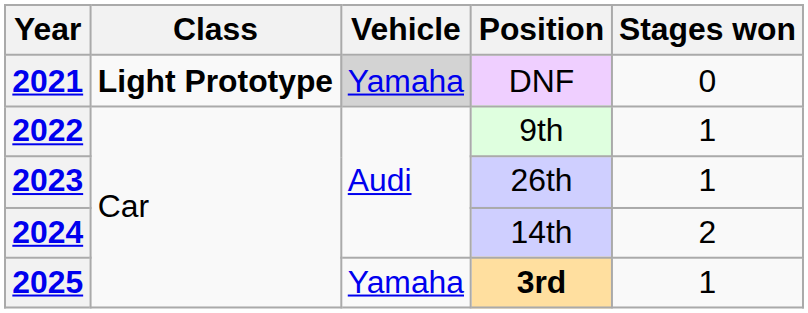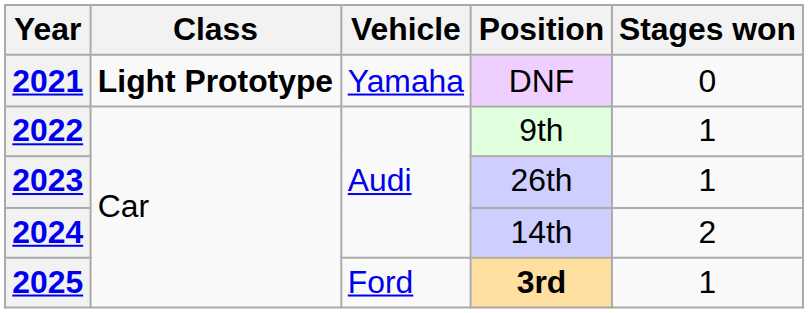2021 | Vehicle: lightgrey background -> no background
2025 | Vehicle: Yamaha -> Ford
